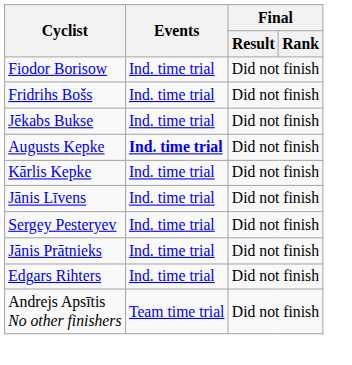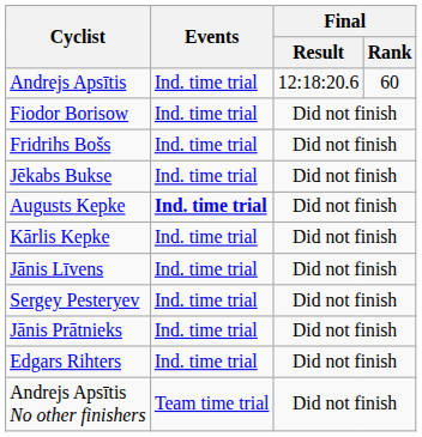+ row: Andrejs Apsītis | Ind. time trial | 12:18:20.6 | 60
